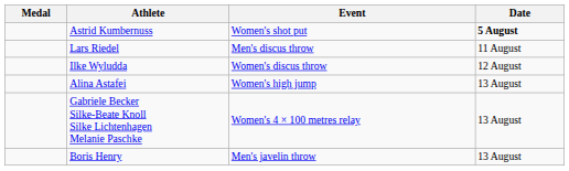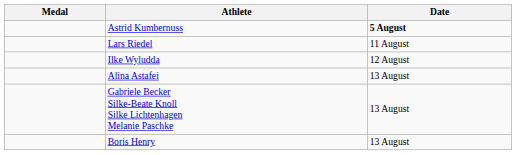- column: Event | Women's shot put | Men's discus throw | Women's discus throw | Women's high jump | Women's 4 × 100 metres relay | Men's javelin throw
